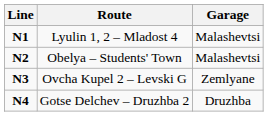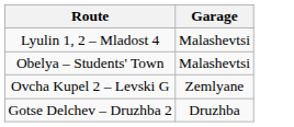- column: Line | N1 | N2 | N3 | N4
